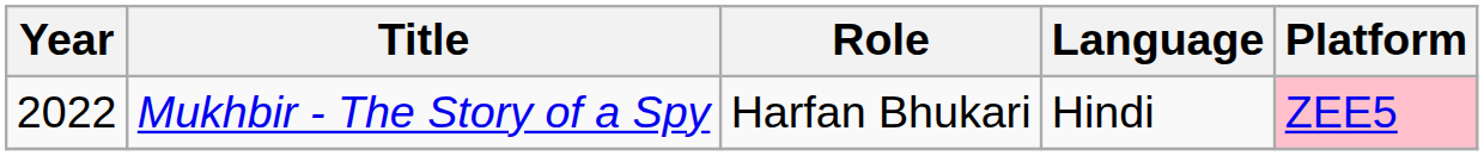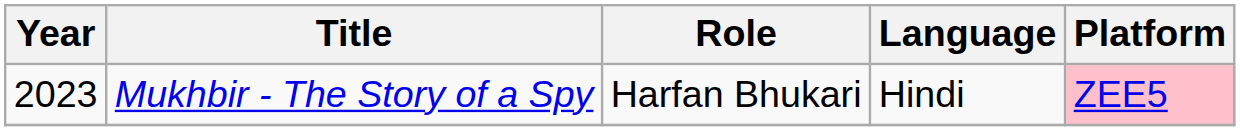Mukhbir - The Story of a Spy | Year: 2022 -> 2023
